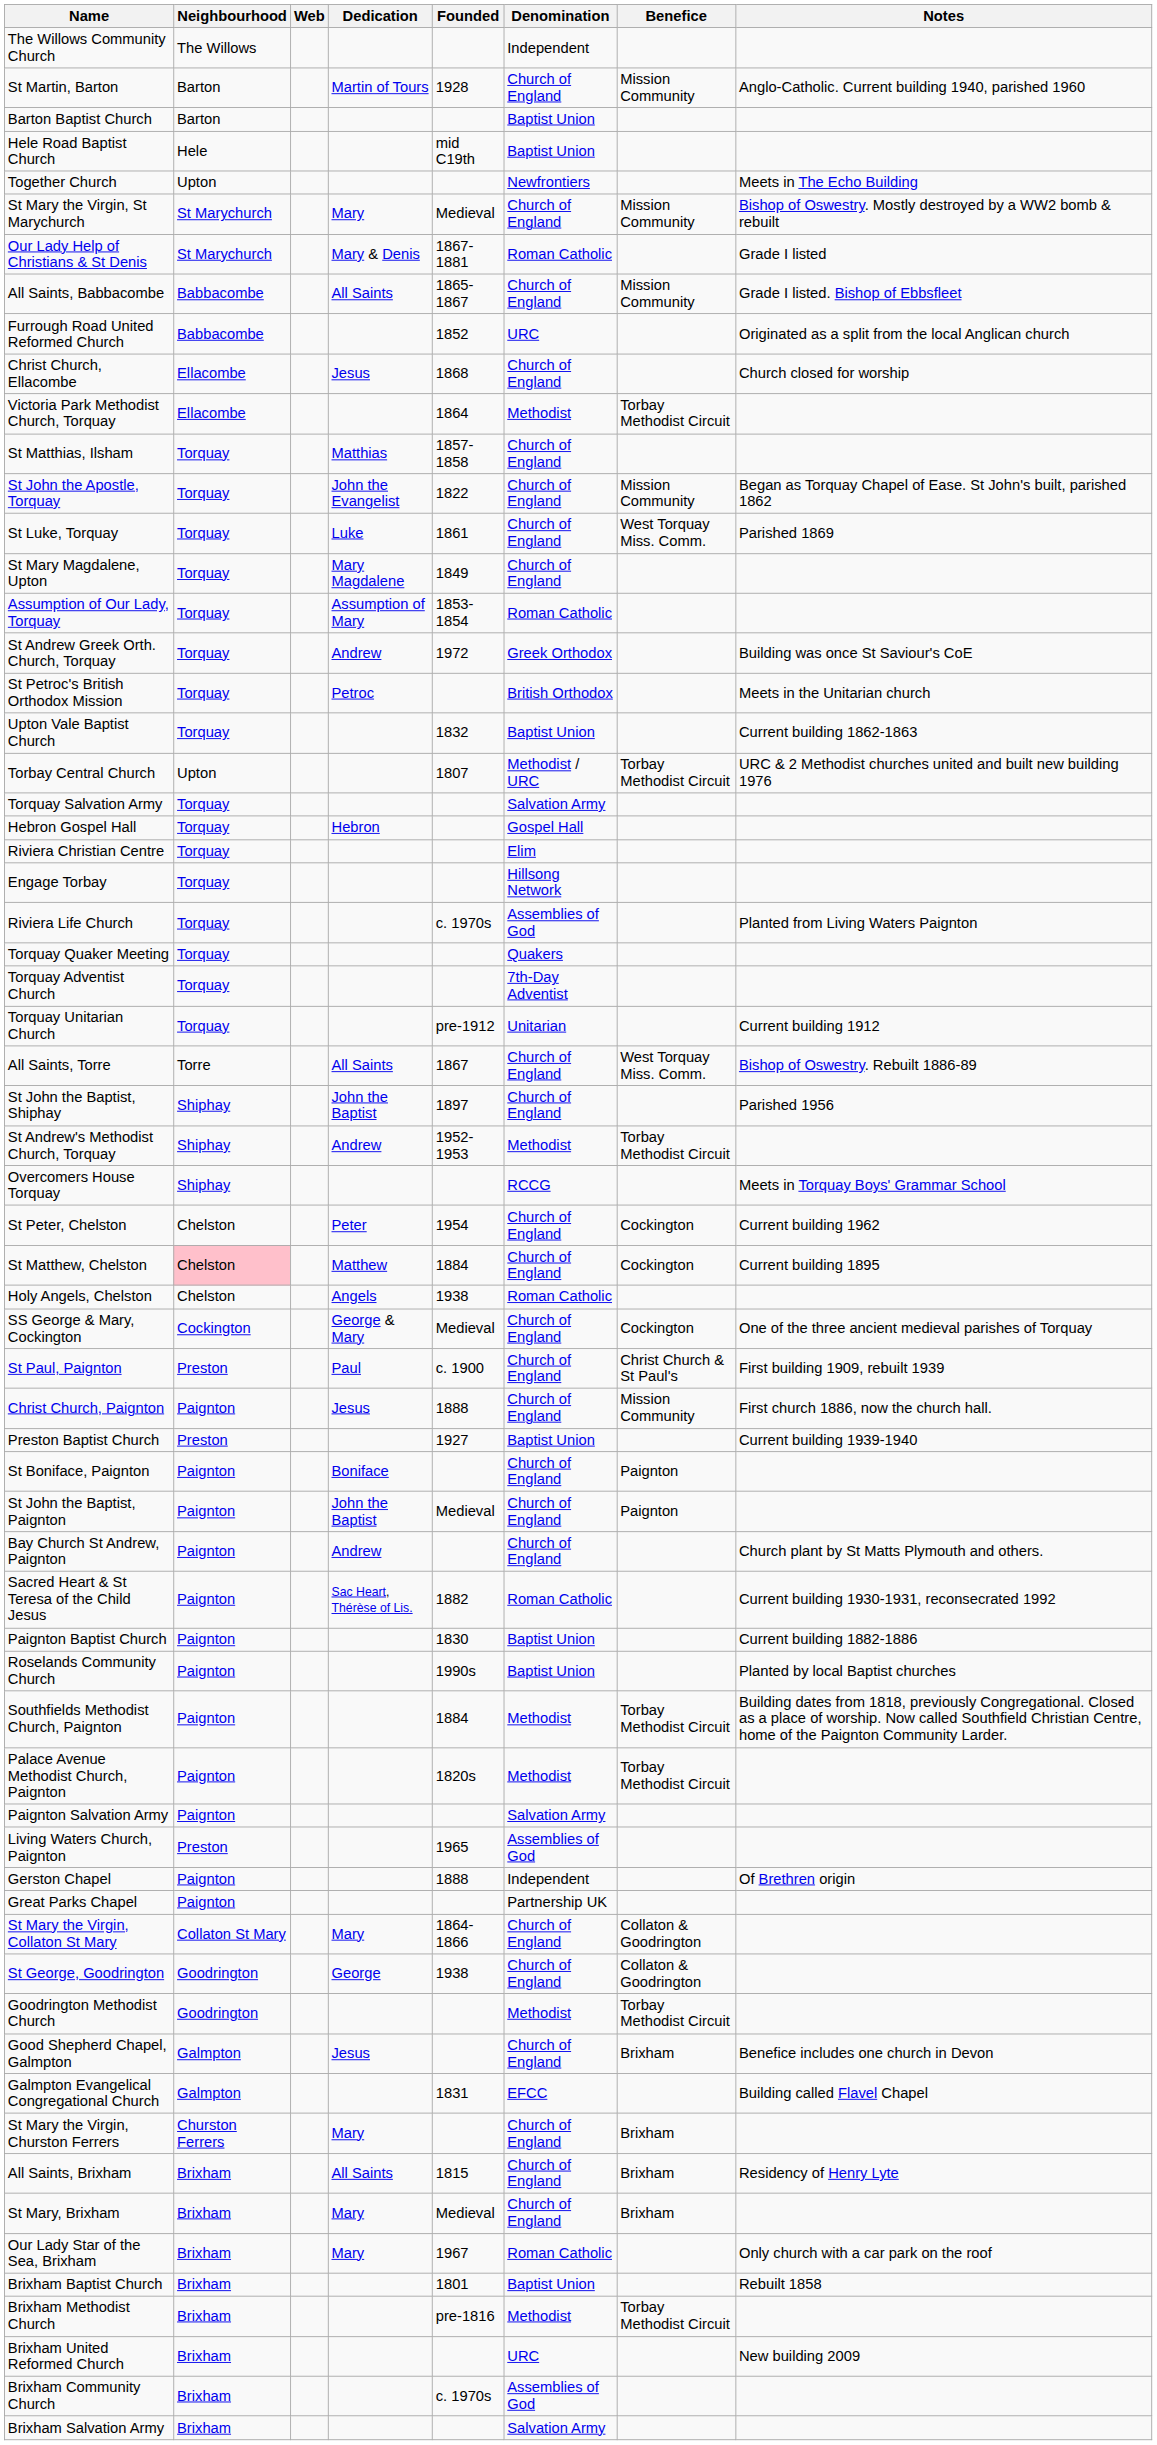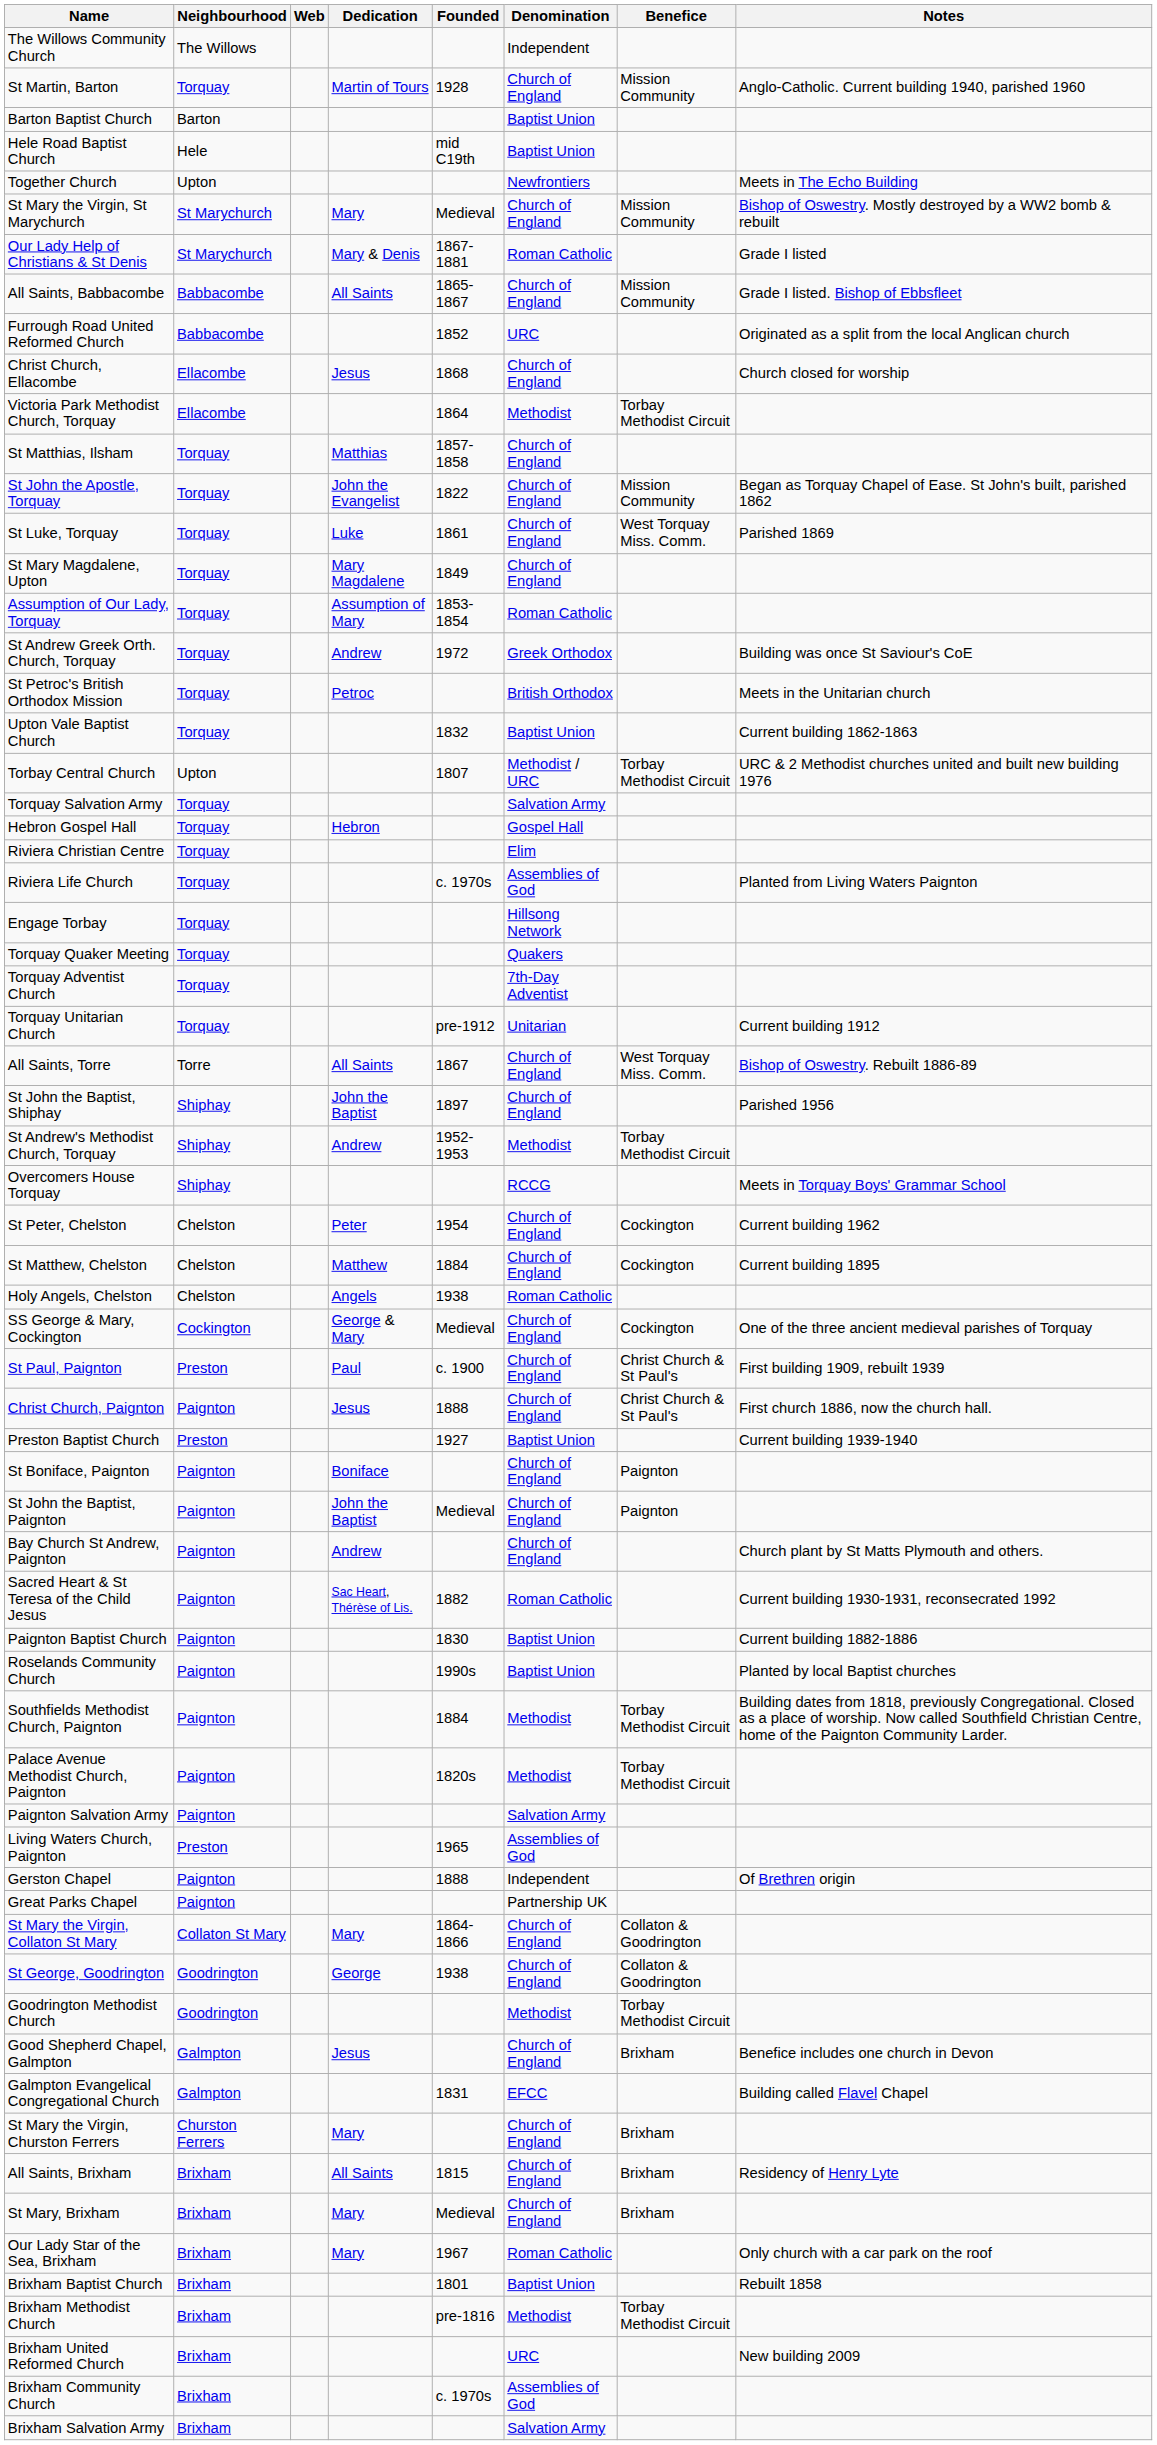St Martin, Barton | Neighbourhood: Barton -> Torquay
rows swapped: Riviera Life Church <-> Engage Torbay
St Matthew, Chelston | Neighbourhood: pink background -> no background
Christ Church, Paignton | Benefice: Mission Community -> Christ Church & St Paul's
